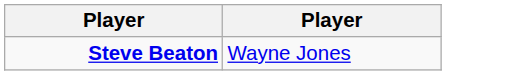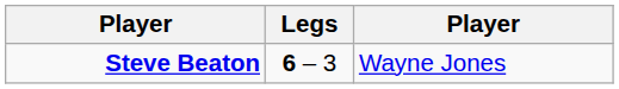+ column: Legs | 6 – 3
